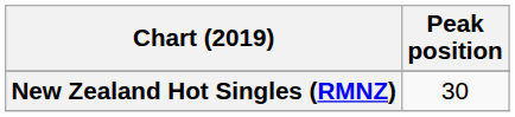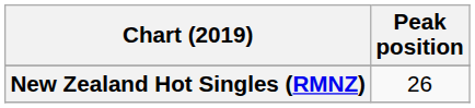New Zealand Hot Singles (RMNZ) | Peak position: 30 -> 26
